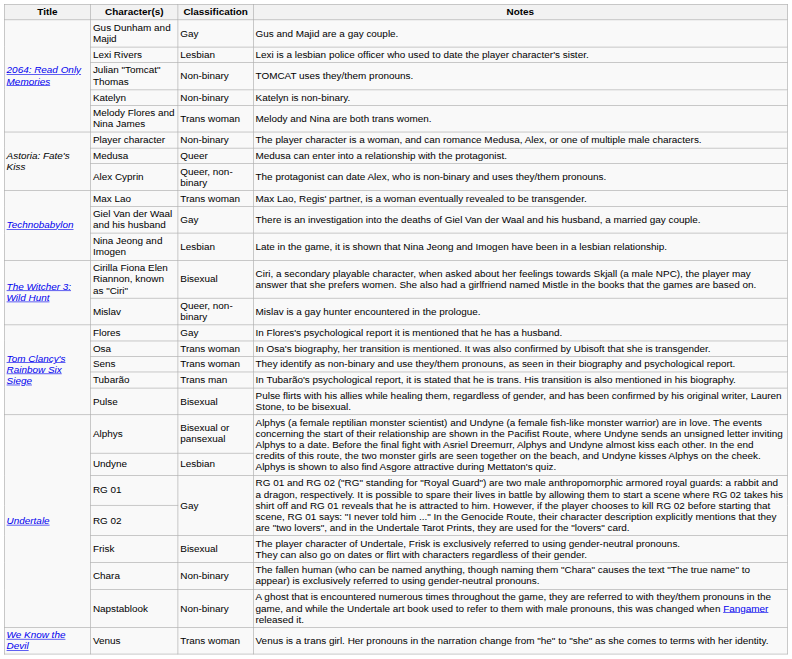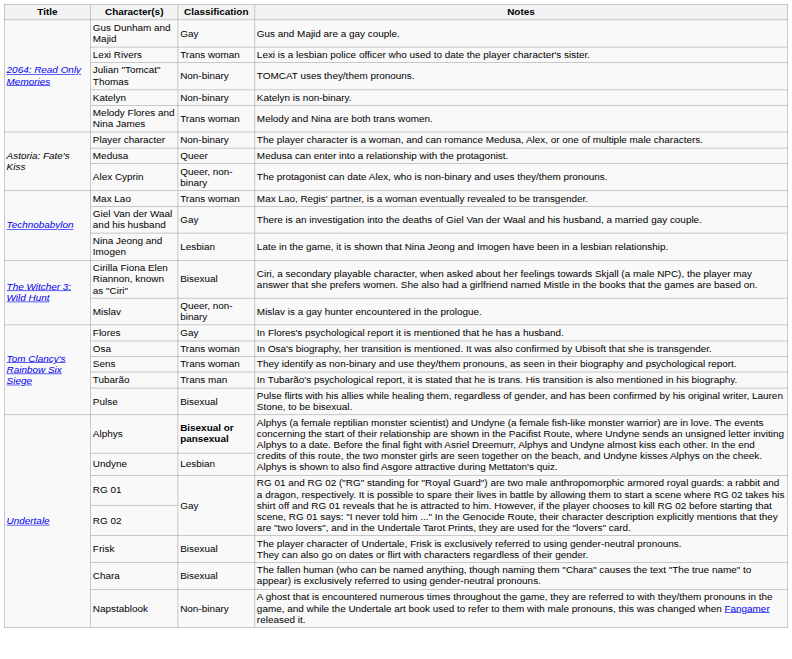Lexi Rivers | Classification: Lesbian -> Trans woman
Alphys | Classification: normal -> bold
Chara | Classification: Non-binary -> Bisexual
- row: We Know the Devil | Venus | Trans woman | Venus is a trans girl. Her pronouns in the narration change from "he" to "she" as she comes to terms with her identity.
